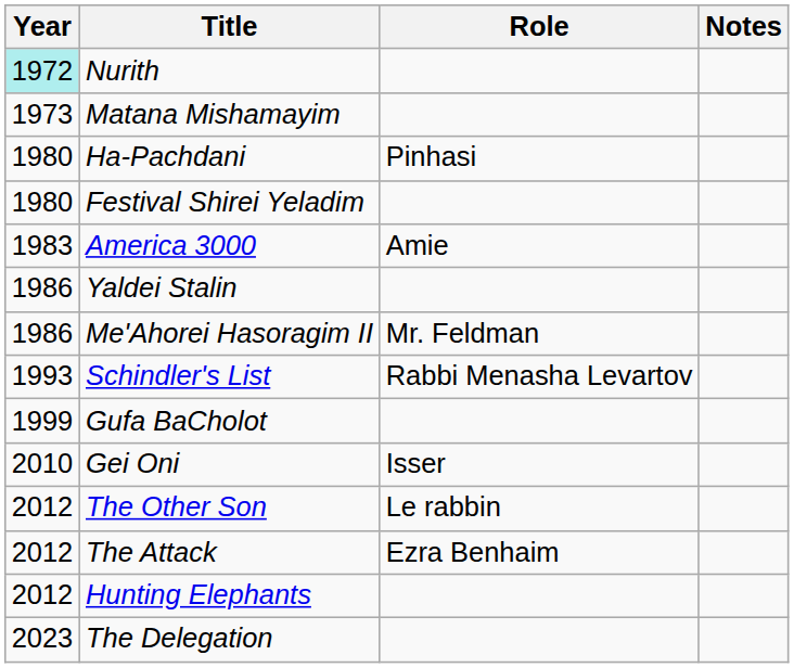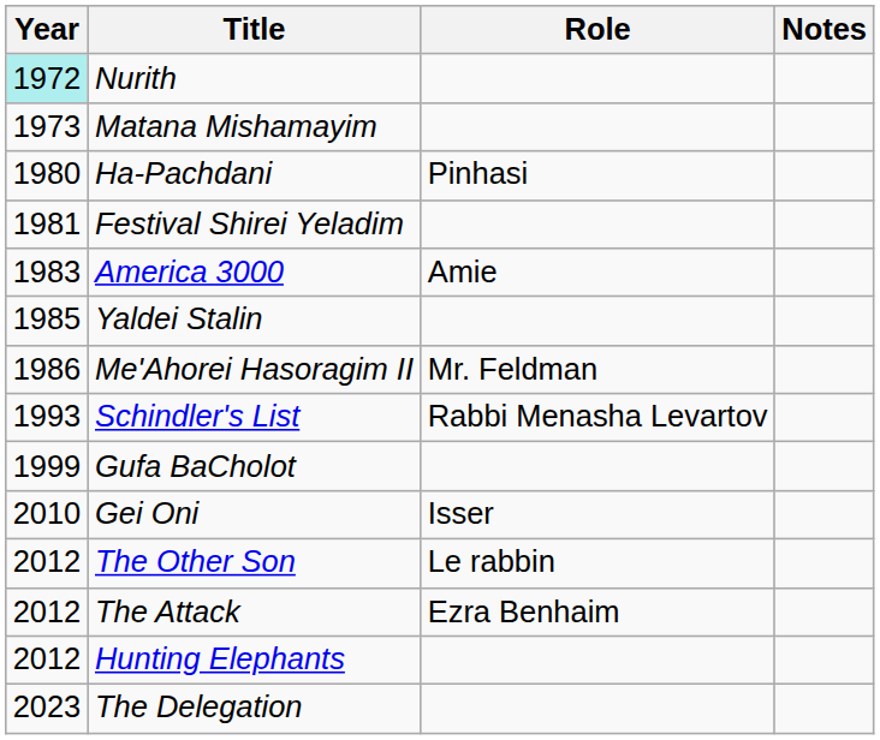Festival Shirei Yeladim | Year: 1980 -> 1981
Yaldei Stalin | Year: 1986 -> 1985
